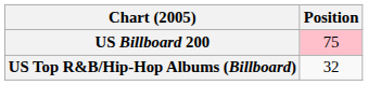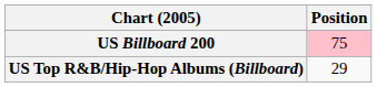US Top R&B/Hip-Hop Albums (Billboard) | Position: 32 -> 29
